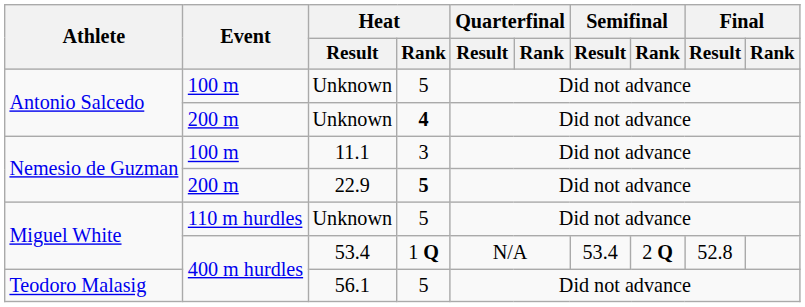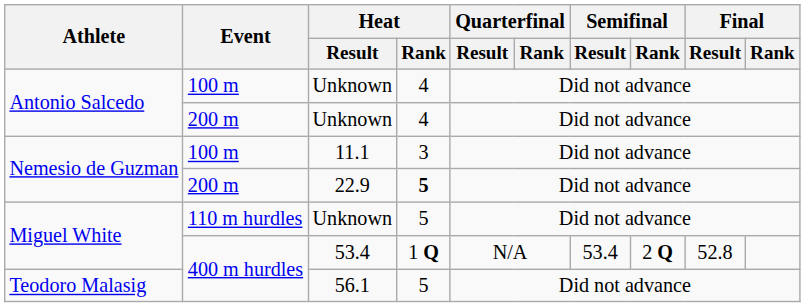100 m / Unknown | Heat / Rank: 5 -> 4
200 m / Unknown | Heat / Rank: bold -> normal
